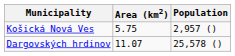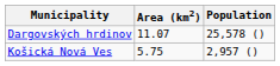rows swapped: Dargovských hrdinov <-> Košická Nová Ves
